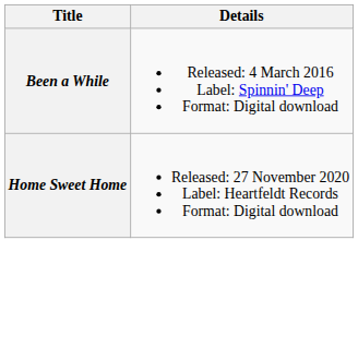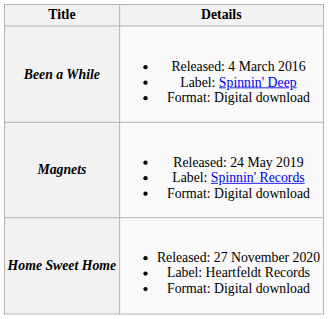+ row: Magnets | Released: 24 May 2019 Label: Spinnin' Records Format: Digital download
